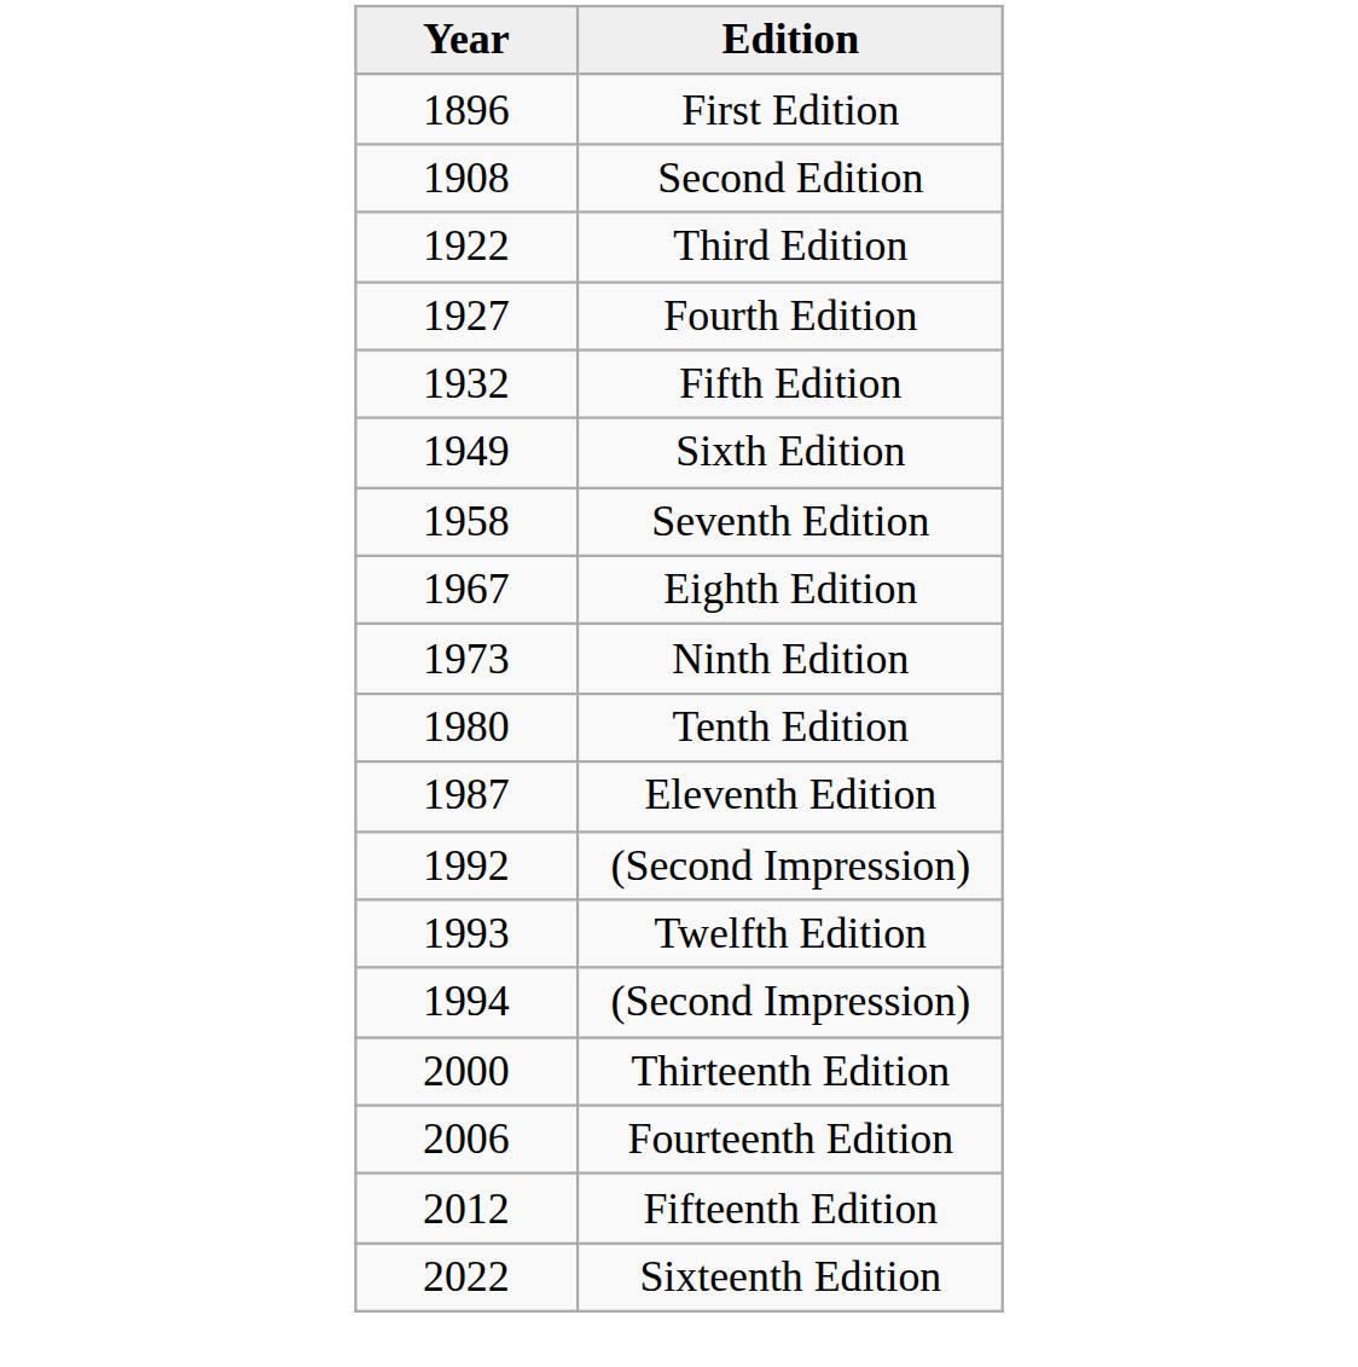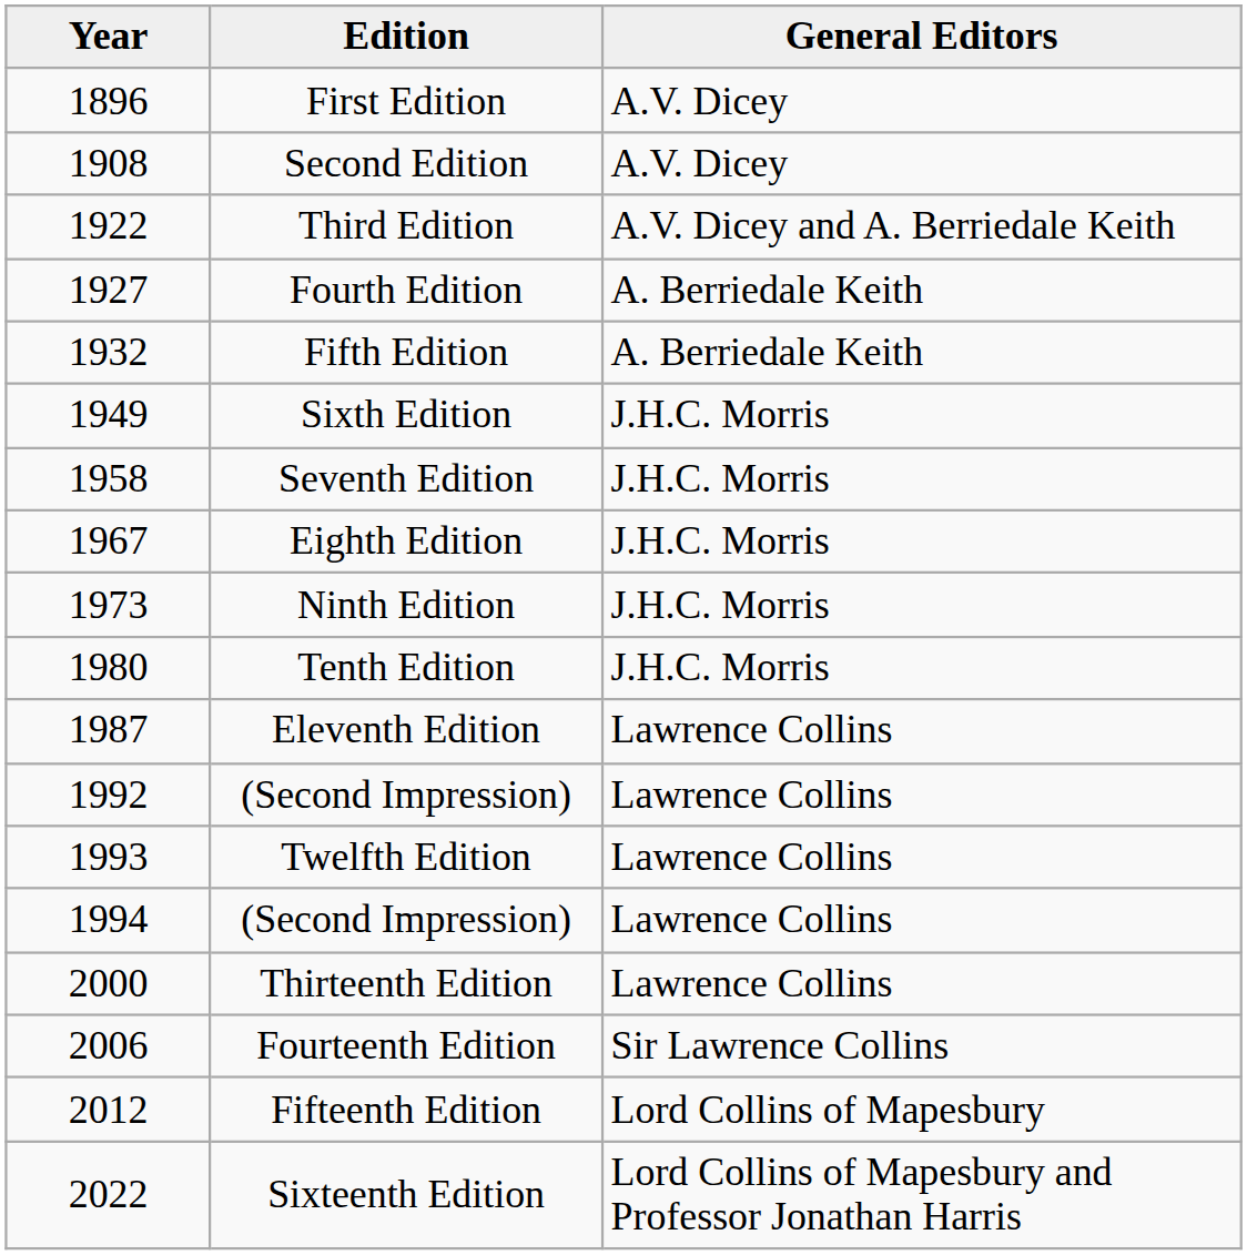+ column: General Editors | A.V. Dicey | A.V. Dicey | A.V. Dicey and A. Berriedale Keith | A. Berriedale Keith | A. Berriedale Keith | J.H.C. Morris | J.H.C. Morris | J.H.C. Morris | J.H.C. Morris | J.H.C. Morris | Lawrence Collins | Lawrence Collins | Lawrence Collins | Lawrence Collins | Lawrence Collins | Sir Lawrence Collins | Lord Collins of Mapesbury | Lord Collins of Mapesbury and Professor Jonathan Harris
